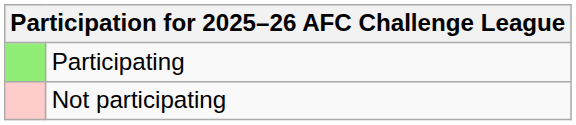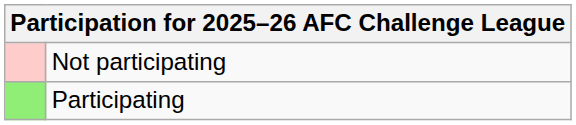rows swapped: Participating <-> Not participating
